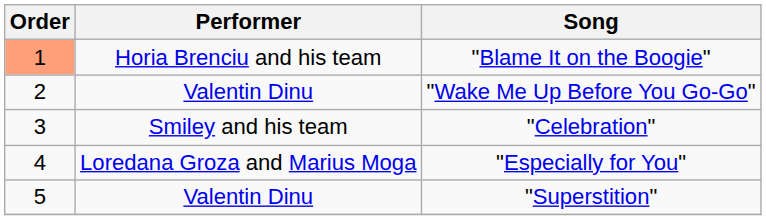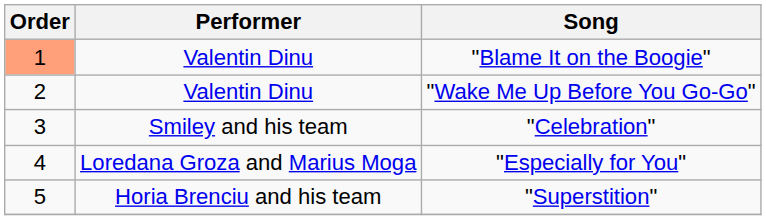"Blame It on the Boogie" | Performer: Horia Brenciu and his team -> Valentin Dinu
"Superstition" | Performer: Valentin Dinu -> Horia Brenciu and his team
